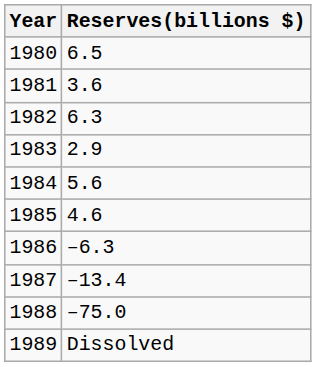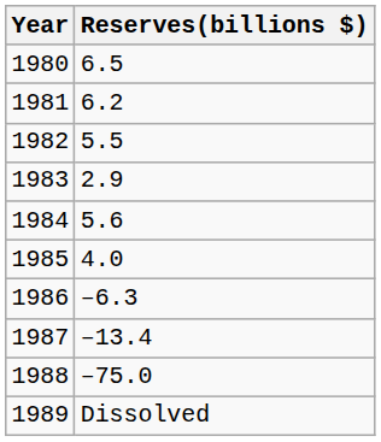1981 | Reserves(billions $): 3.6 -> 6.2
1982 | Reserves(billions $): 6.3 -> 5.5
1985 | Reserves(billions $): 4.6 -> 4.0
